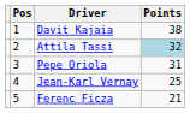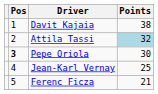Pepe Oriola | Pos: normal -> bold
Pepe Oriola | Points: 31 -> 30
